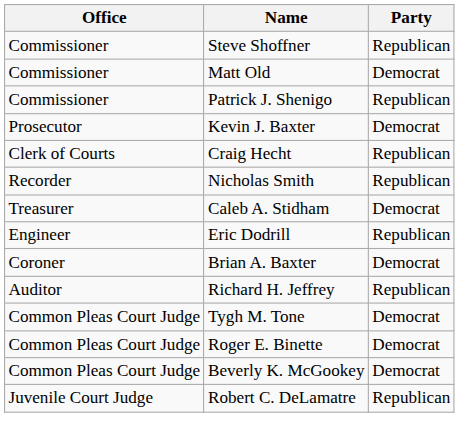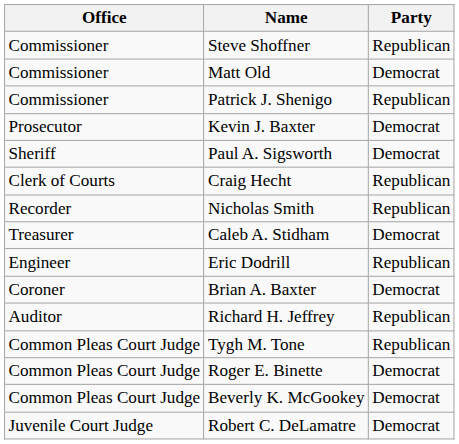+ row: Sheriff | Paul A. Sigsworth | Democrat
Tygh M. Tone | Party: Democrat -> Republican
Robert C. DeLamatre | Party: Republican -> Democrat
